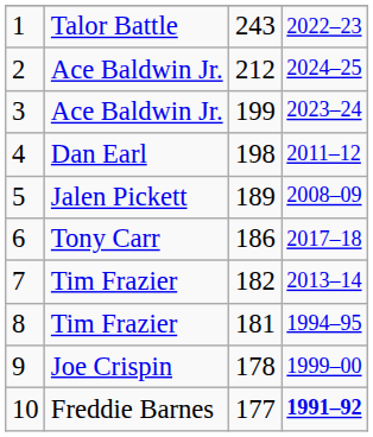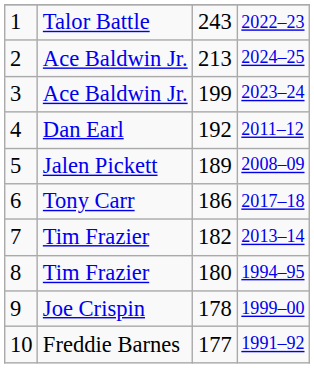2 | column 3: 212 -> 213
4 | column 3: 198 -> 192
8 | column 3: 181 -> 180
10 | column 4: bold -> normal
